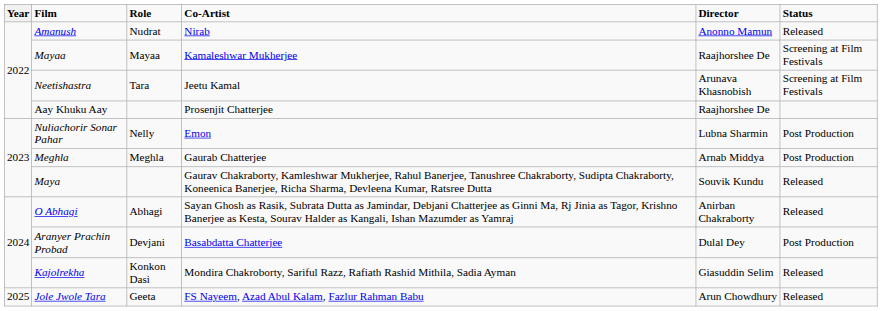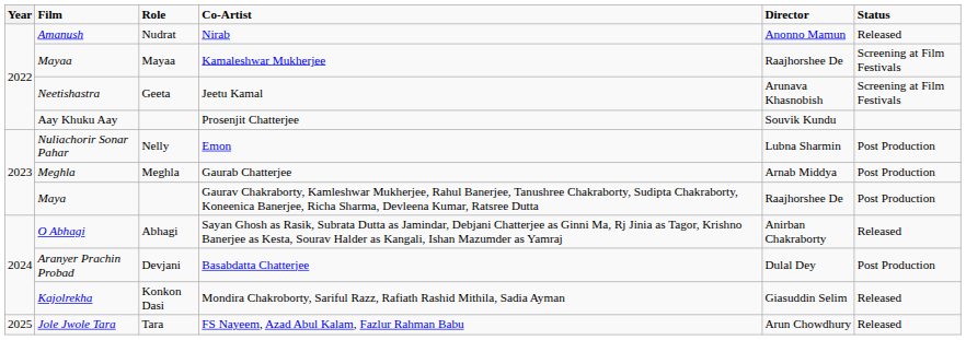Neetishastra | Role: Tara -> Geeta
Aay Khuku Aay | Director: Raajhorshee De -> Souvik Kundu
Maya | Director: Souvik Kundu -> Raajhorshee De
Maya | Status: Released -> Post Production
Jole Jwole Tara | Role: Geeta -> Tara
